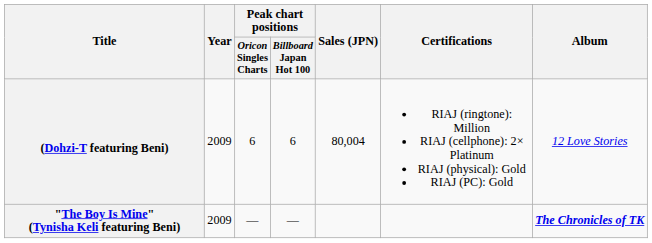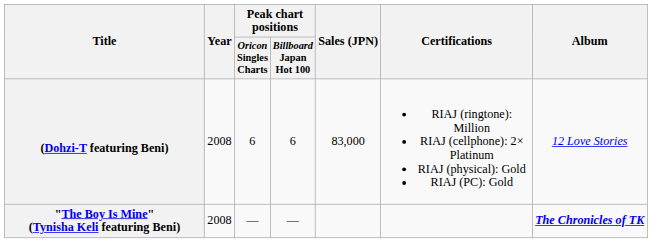(Dohzi-T featuring Beni) | Year: 2009 -> 2008
(Dohzi-T featuring Beni) | Sales (JPN): 80,004 -> 83,000
"The Boy Is Mine" (Tynisha Keli featuring Beni) | Year: 2009 -> 2008
